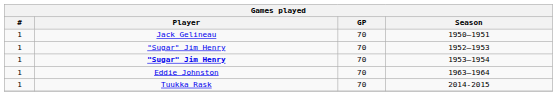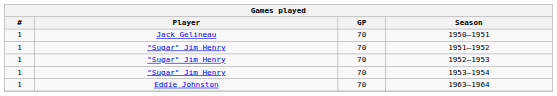+ row: 1 | "Sugar" Jim Henry | 70 | 1951–1952
1953–1954 | Player: bold -> normal
- row: 1 | Tuukka Rask | 70 | 2014-2015
